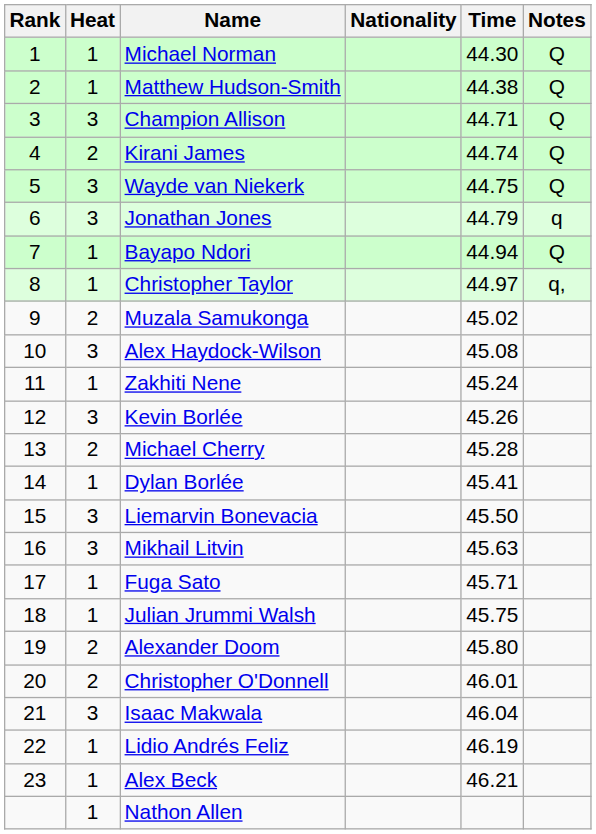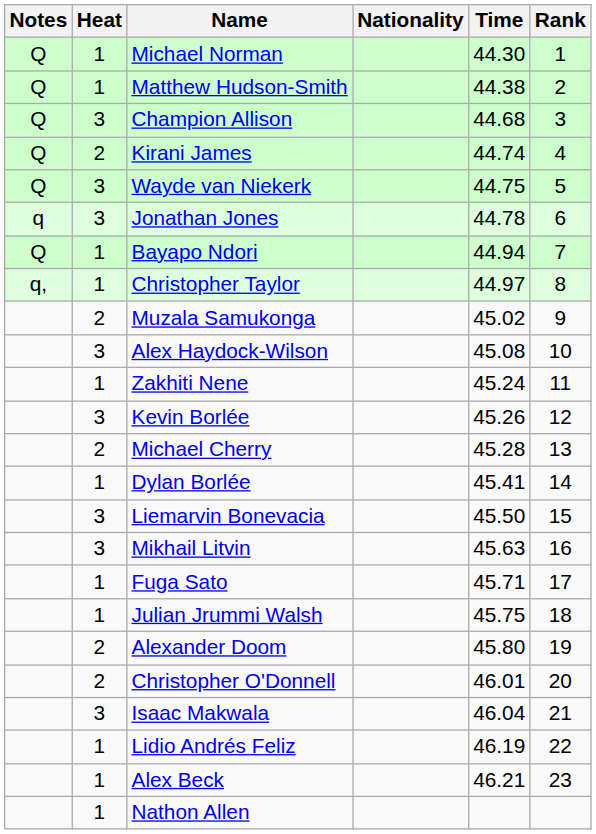columns swapped: Rank <-> Notes
Champion Allison | Time: 44.71 -> 44.68
Jonathan Jones | Time: 44.79 -> 44.78
